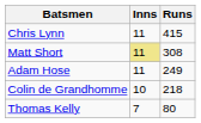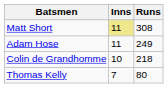- row: Chris Lynn | 11 | 415
